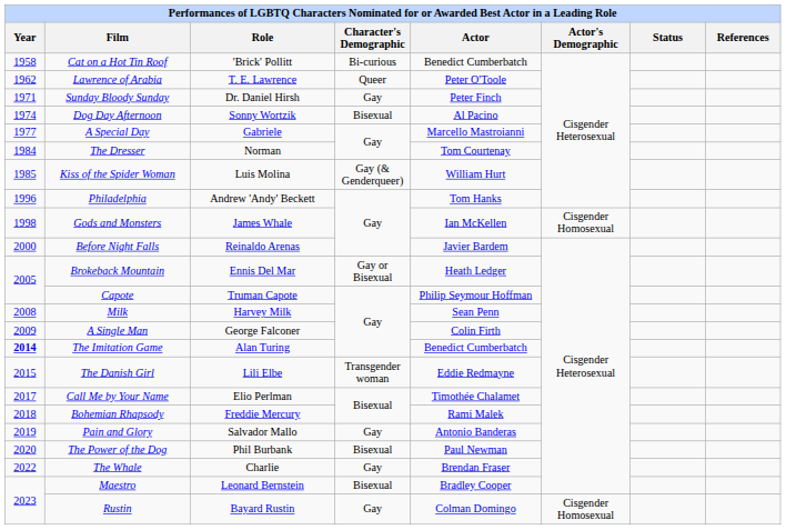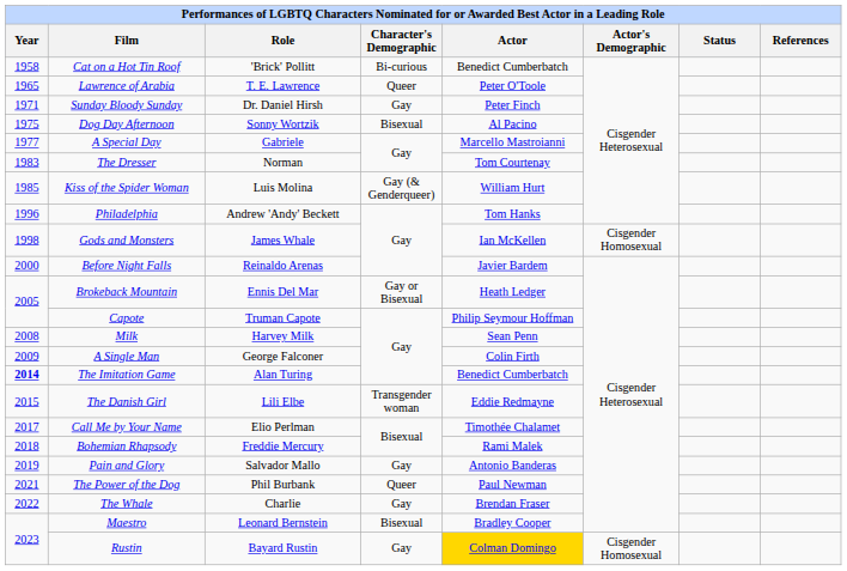Lawrence of Arabia | Year: 1962 -> 1965
Dog Day Afternoon | Year: 1974 -> 1975
The Dresser | Year: 1984 -> 1983
The Power of the Dog | Year: 2020 -> 2021
The Power of the Dog | Character's Demographic: Bisexual -> Queer
Rustin | Actor: no background -> gold background
